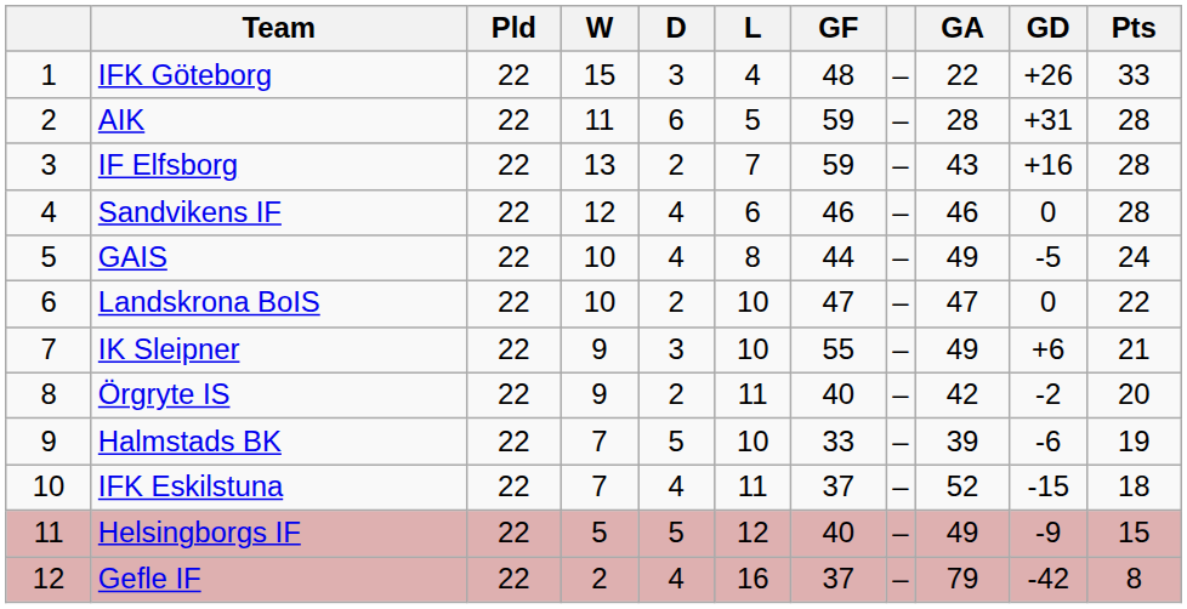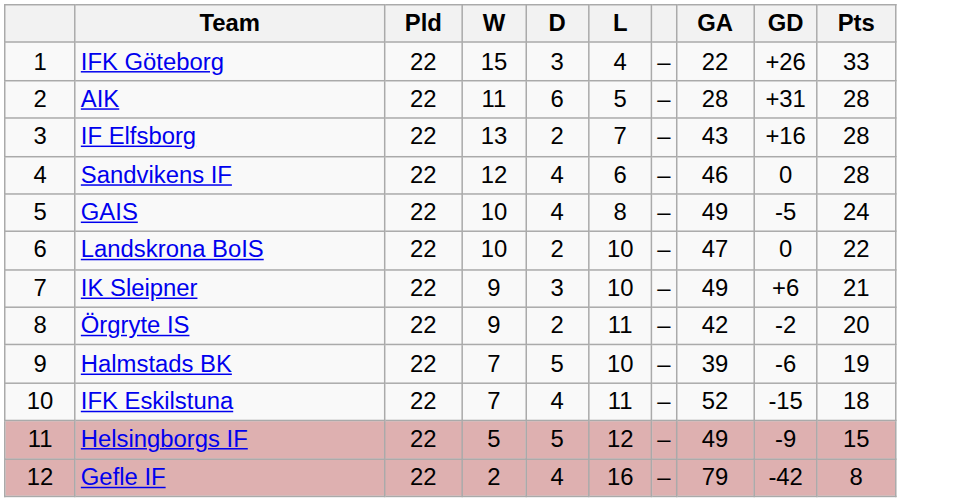- column: GF | 48 | 59 | 59 | 46 | 44 | 47 | 55 | 40 | 33 | 37 | 40 | 37
